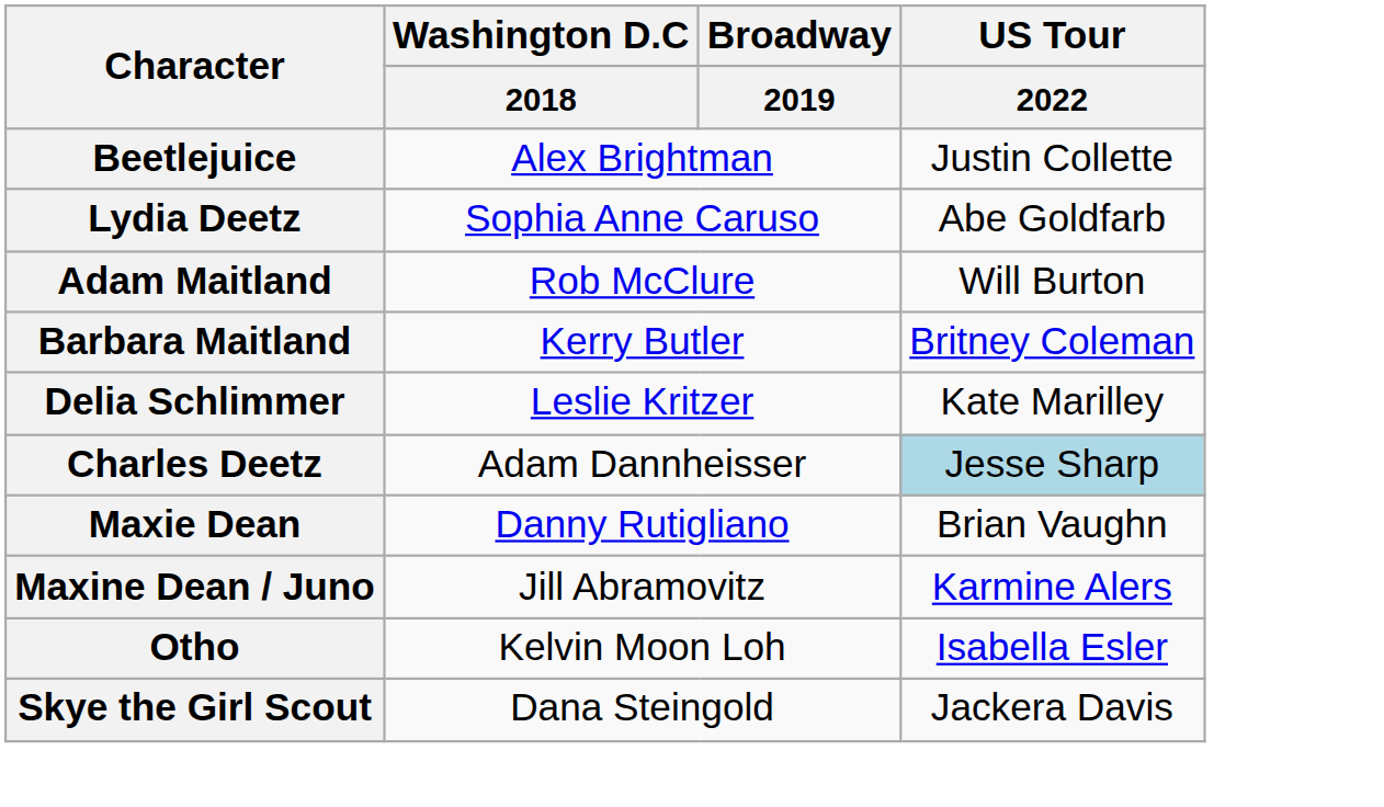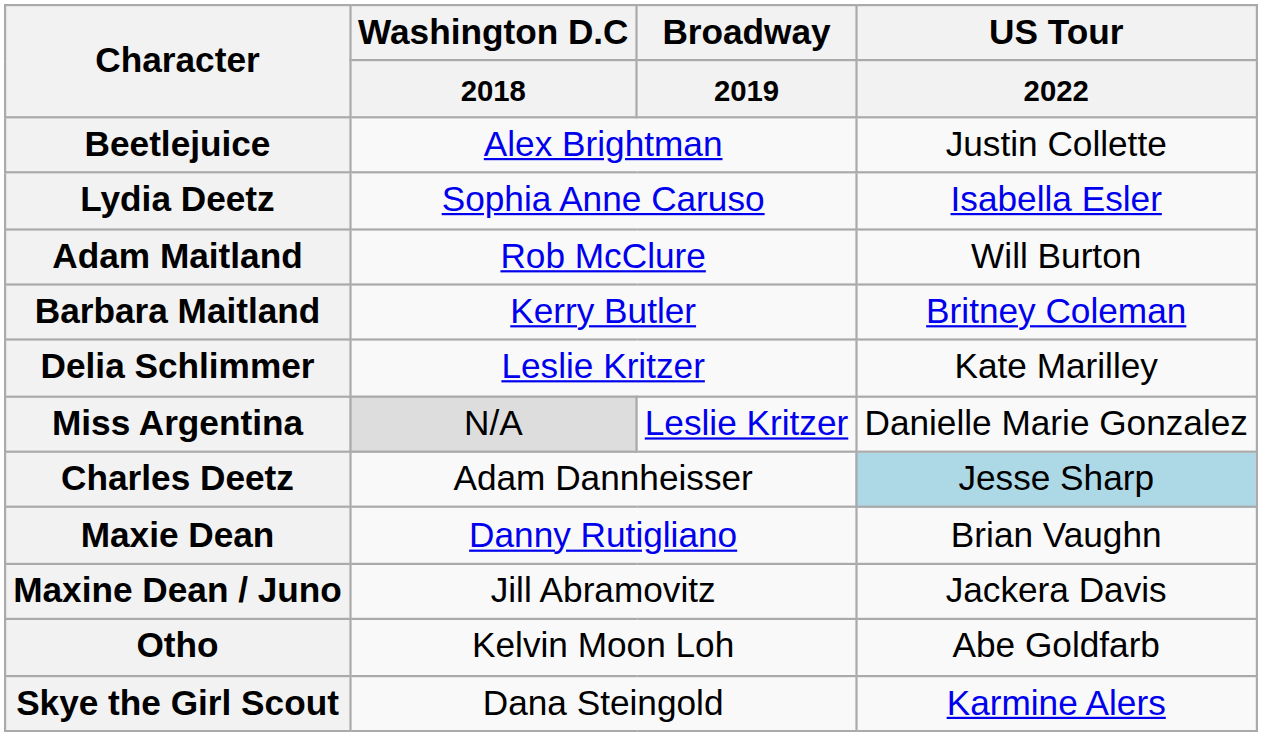Lydia Deetz | US Tour / 2022: Abe Goldfarb -> Isabella Esler
+ row: Miss Argentina | N/A | Leslie Kritzer | Danielle Marie Gonzalez
Maxine Dean / Juno | US Tour / 2022: Karmine Alers -> Jackera Davis
Otho | US Tour / 2022: Isabella Esler -> Abe Goldfarb
Skye the Girl Scout | US Tour / 2022: Jackera Davis -> Karmine Alers
